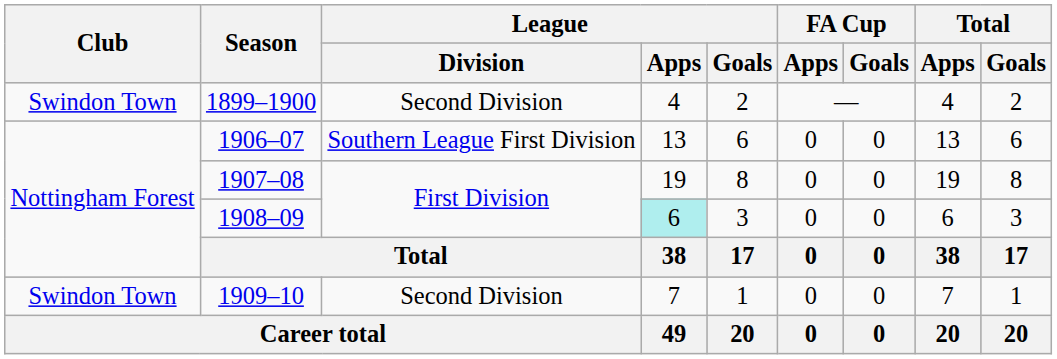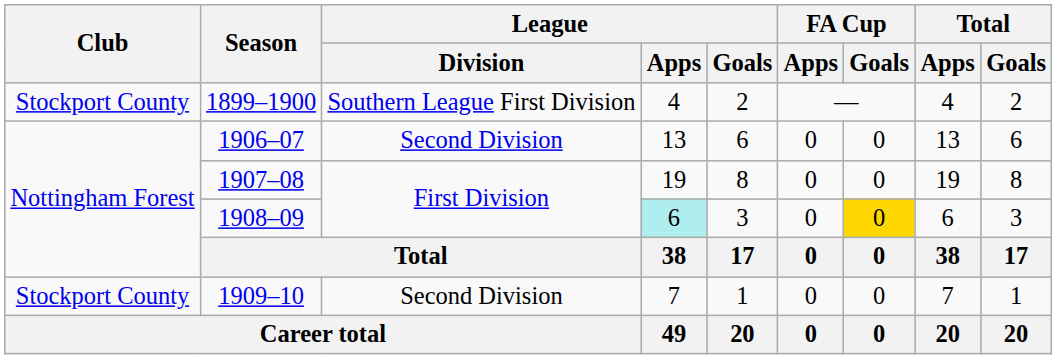1899–1900 | Club: Swindon Town -> Stockport County
1899–1900 | League / Division: Second Division -> Southern League First Division
1906–07 | League / Division: Southern League First Division -> Second Division
1908–09 | FA Cup / Goals: no background -> gold background
1909–10 | Club: Swindon Town -> Stockport County
